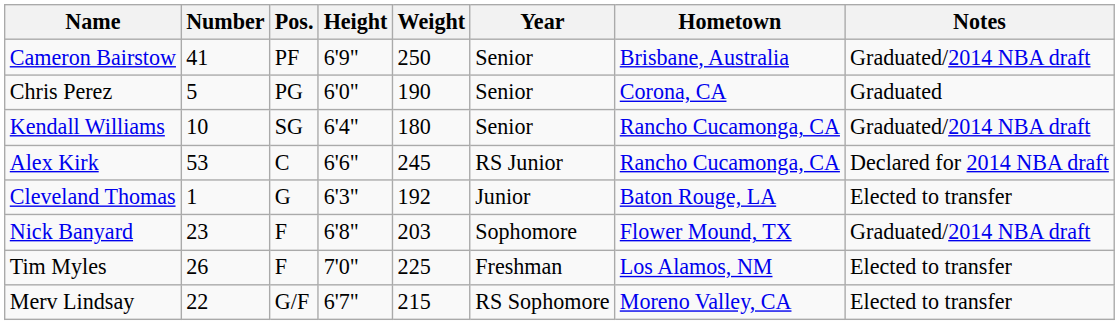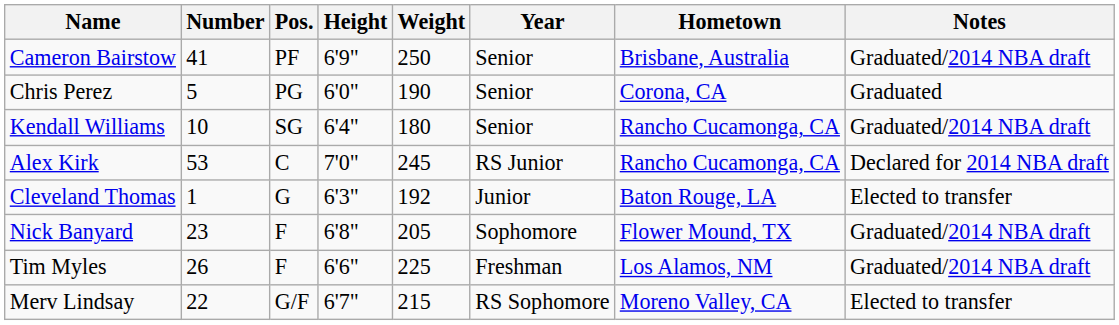Alex Kirk | Height: 6'6" -> 7'0"
Nick Banyard | Weight: 203 -> 205
Tim Myles | Height: 7'0" -> 6'6"
Tim Myles | Notes: Elected to transfer -> Graduated/2014 NBA draft
